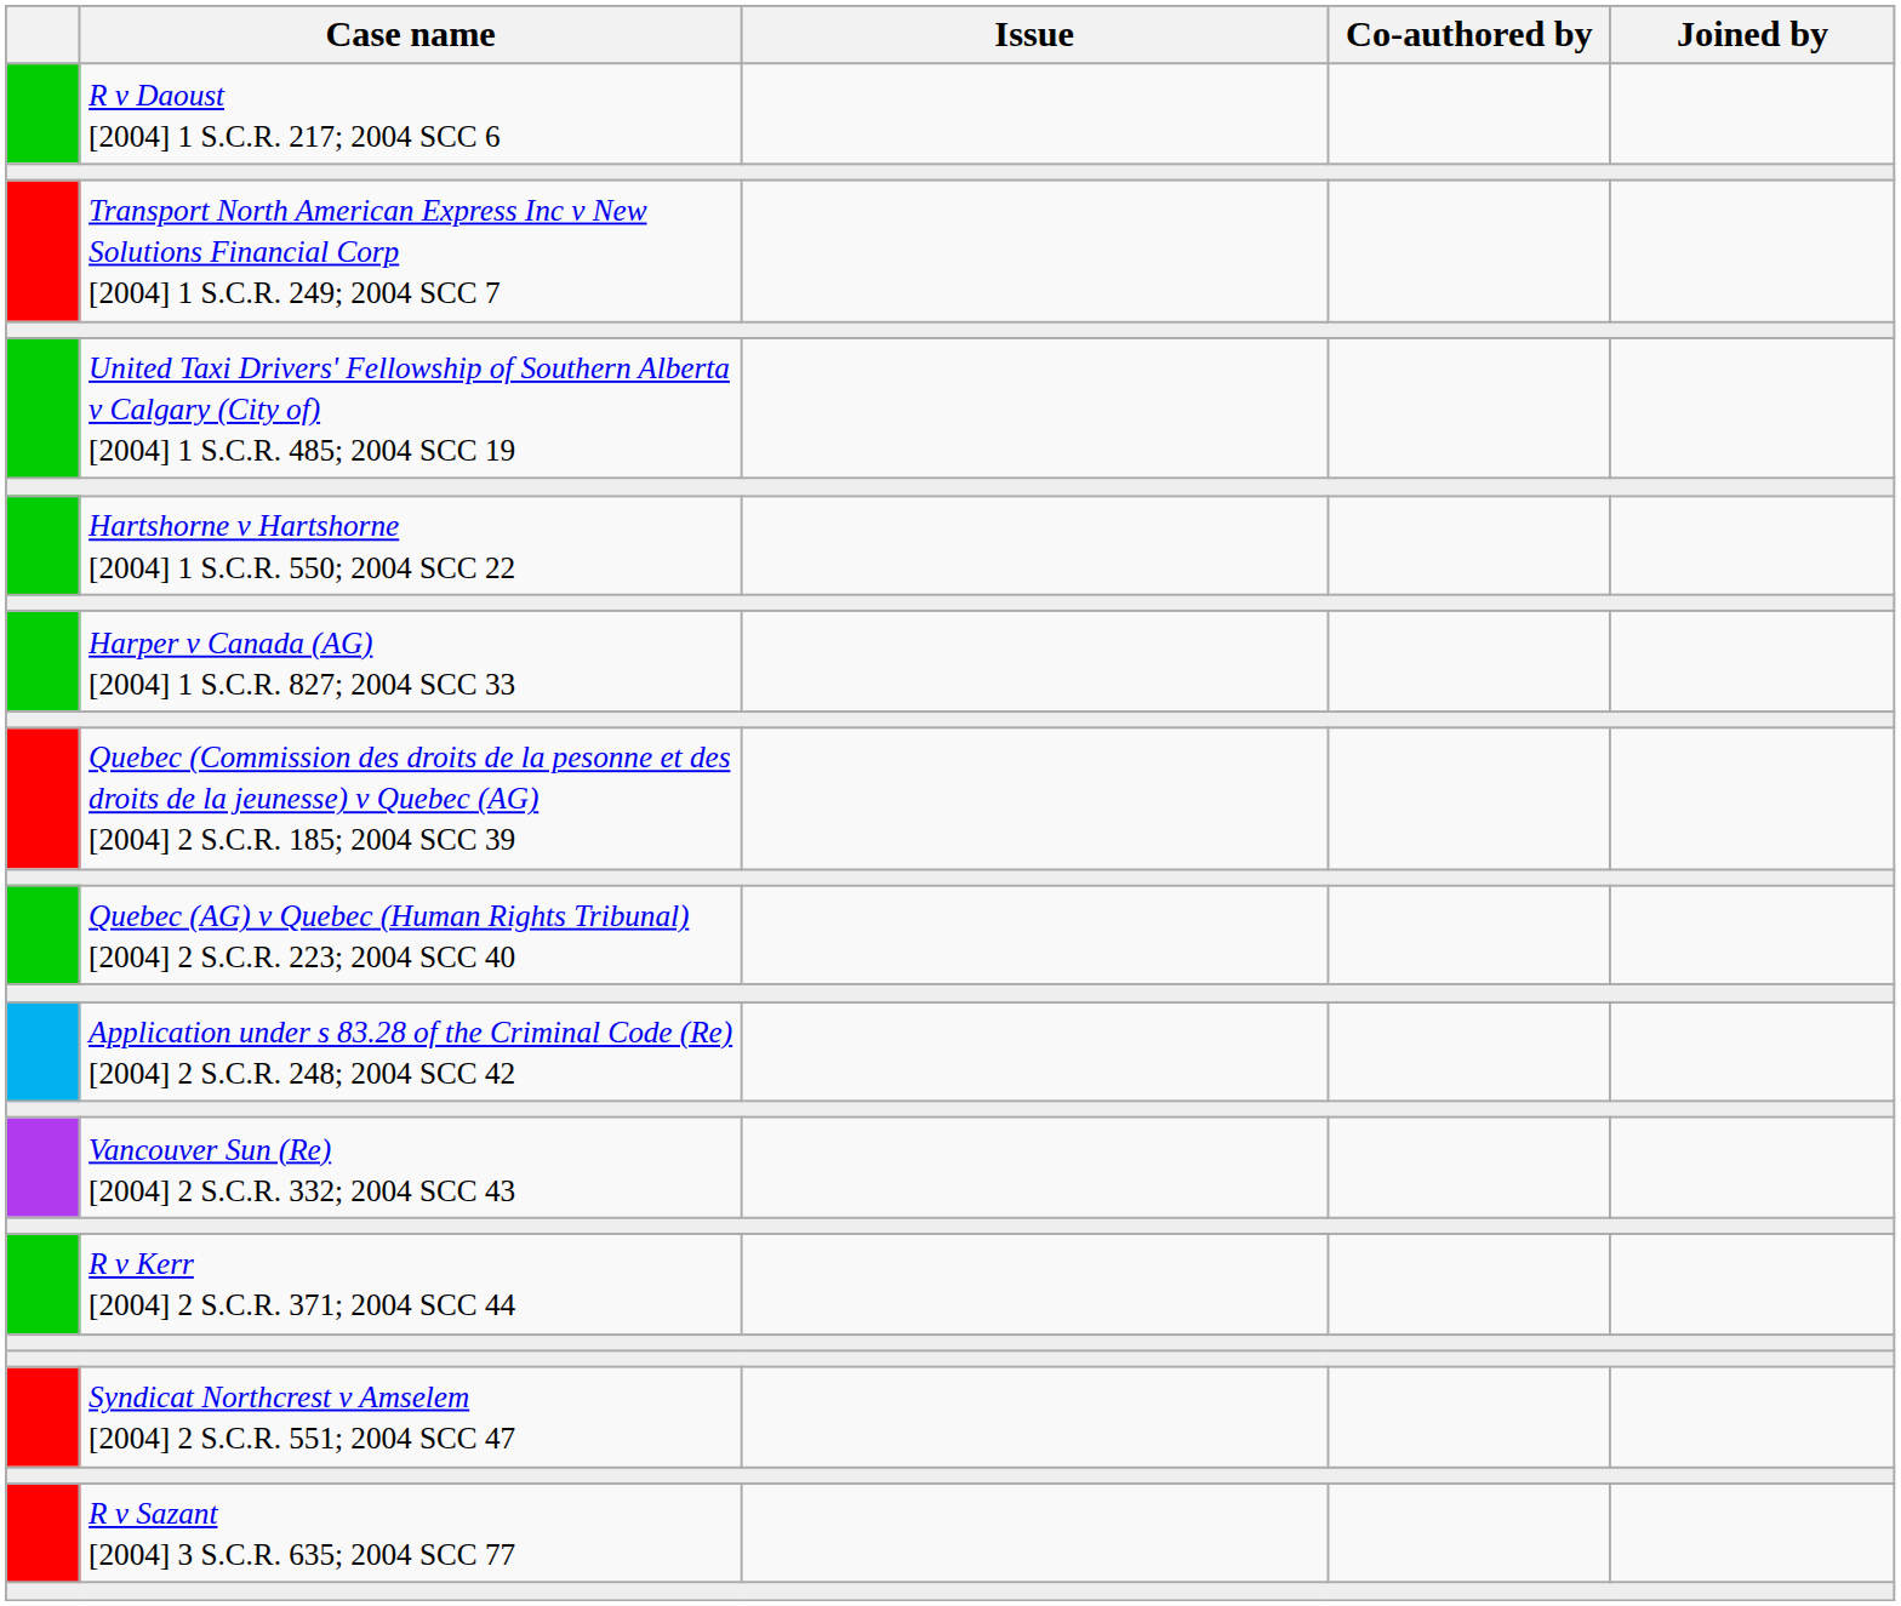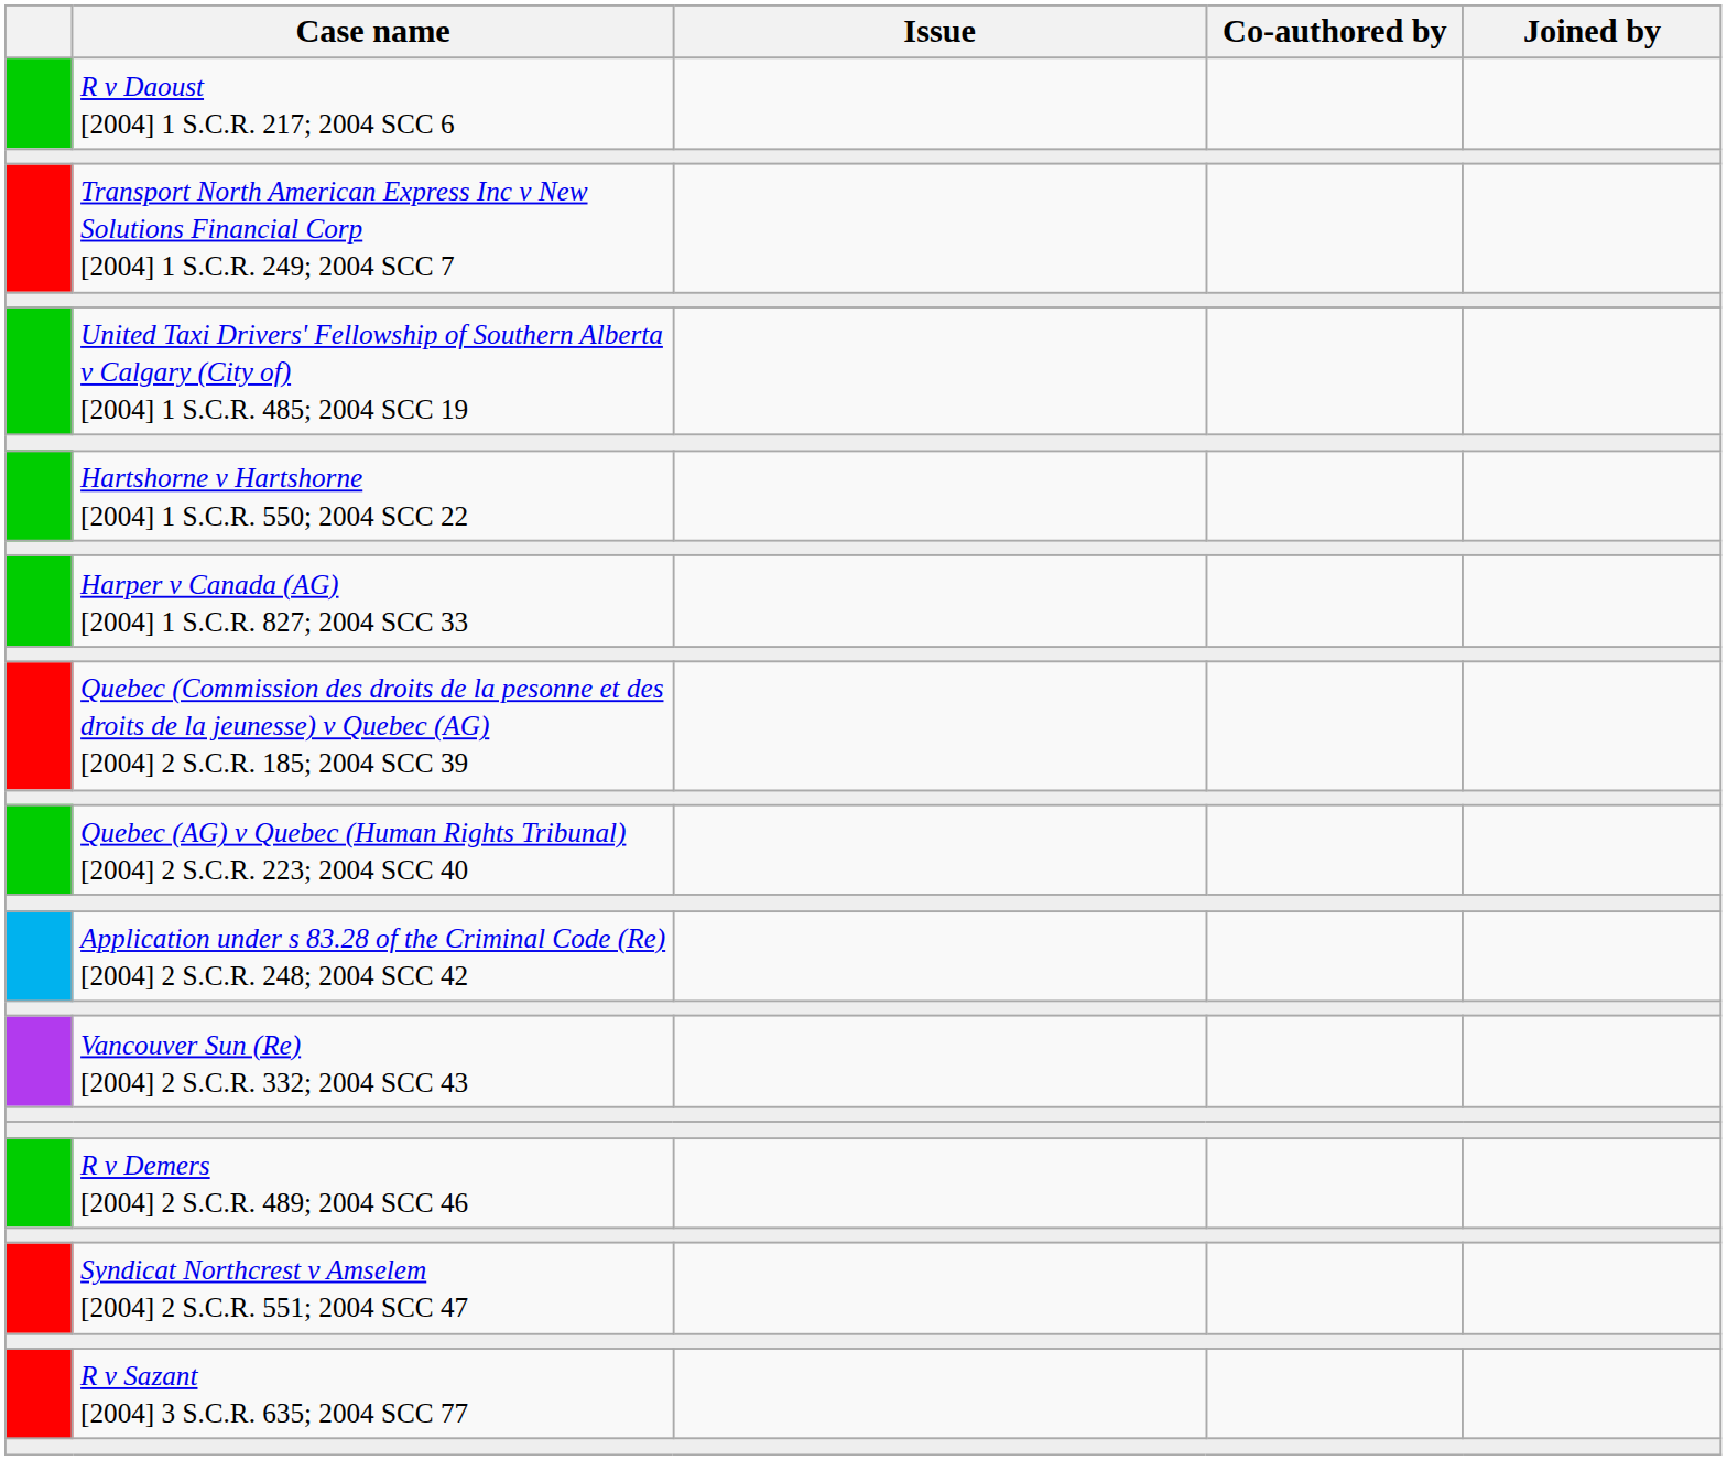- row: R v Kerr [2004] 2 S.C.R. 371; 2004 SCC 44
+ row: R v Demers [2004] 2 S.C.R. 489; 2004 SCC 46
